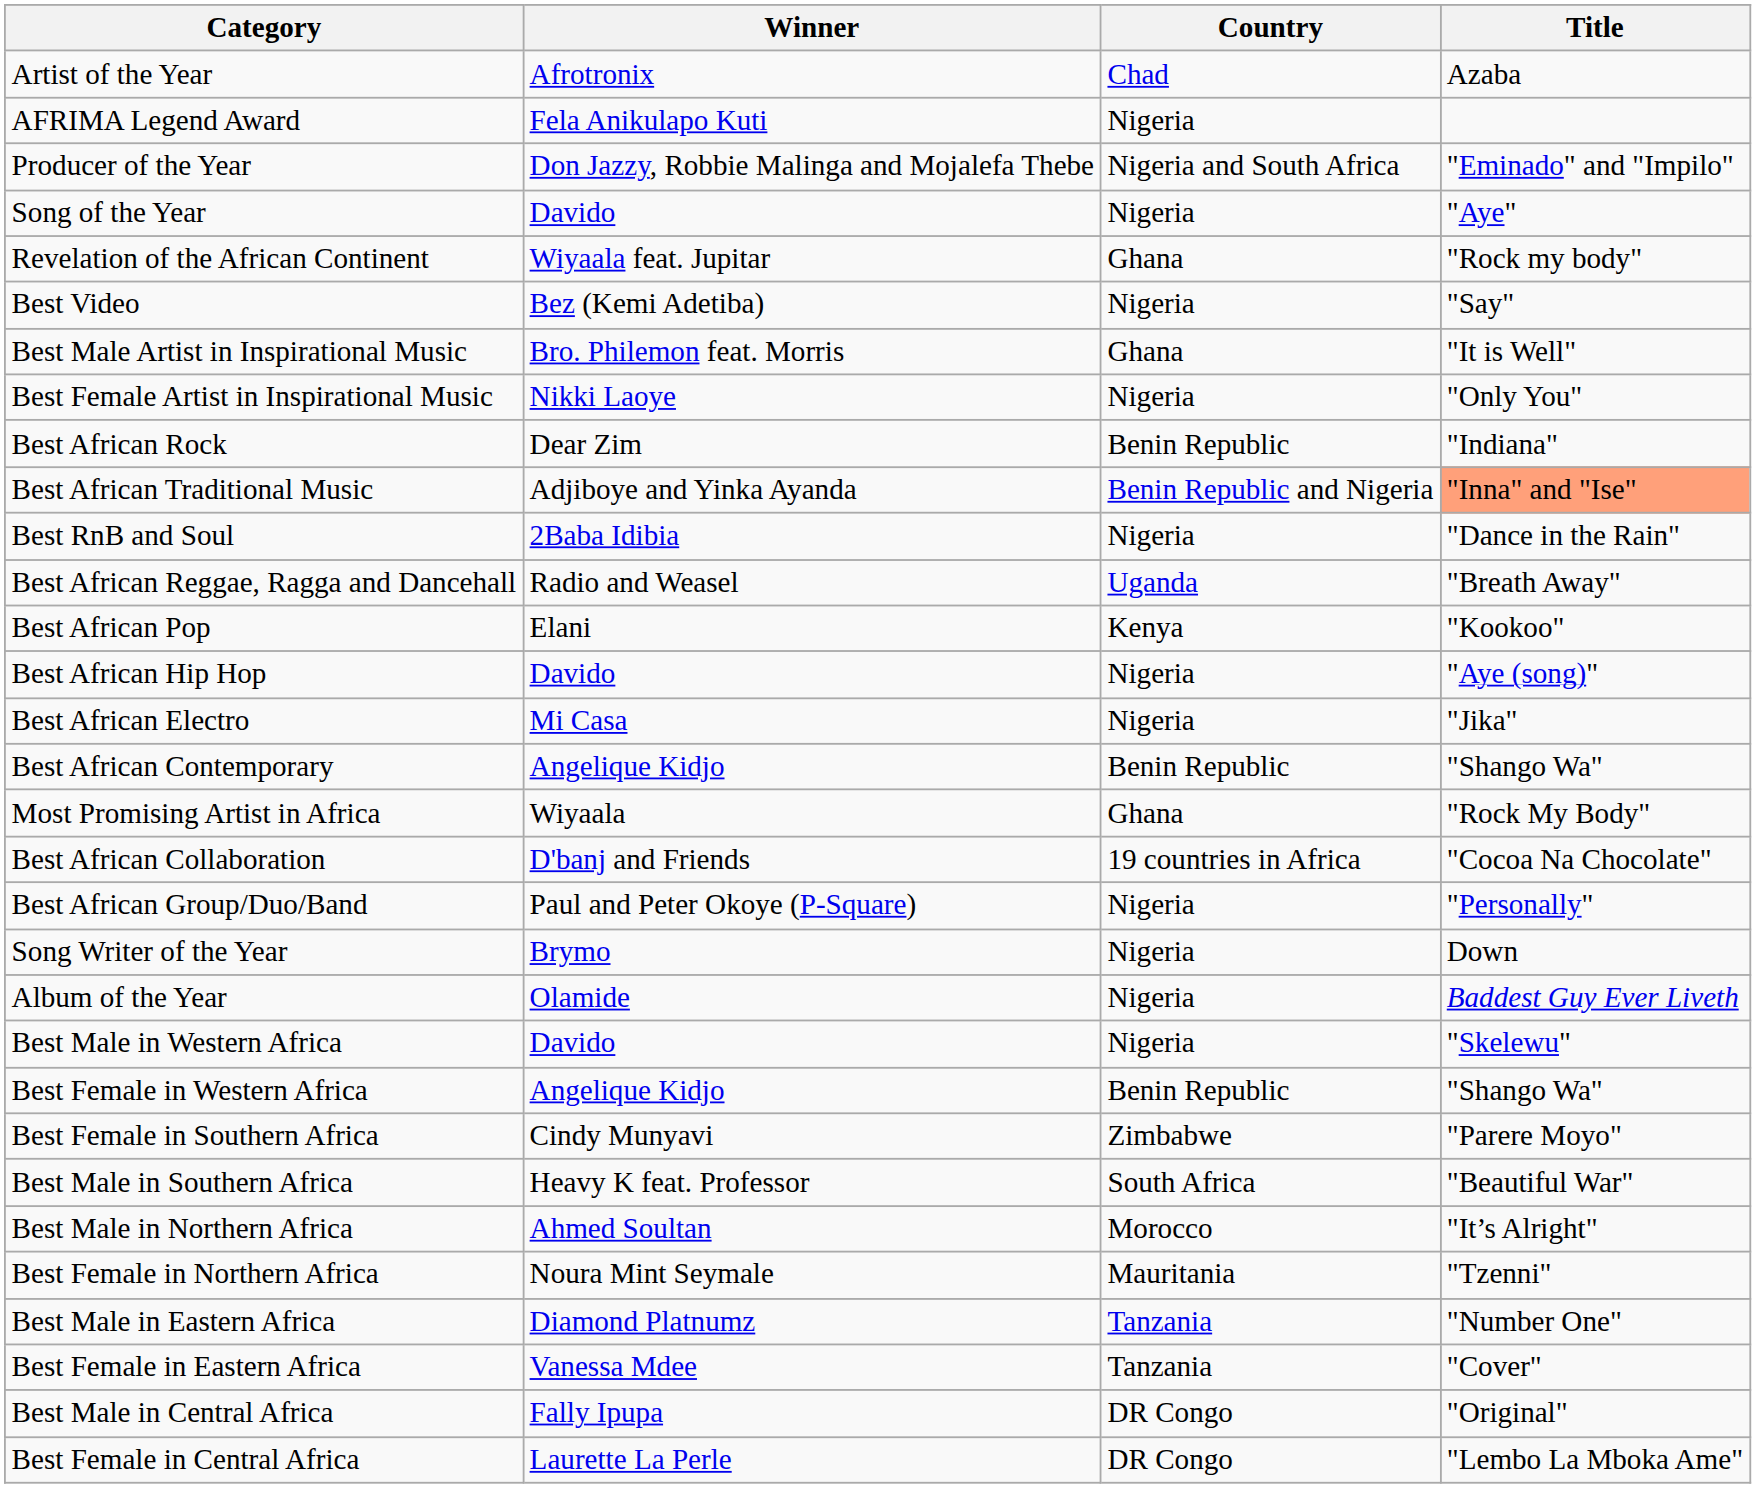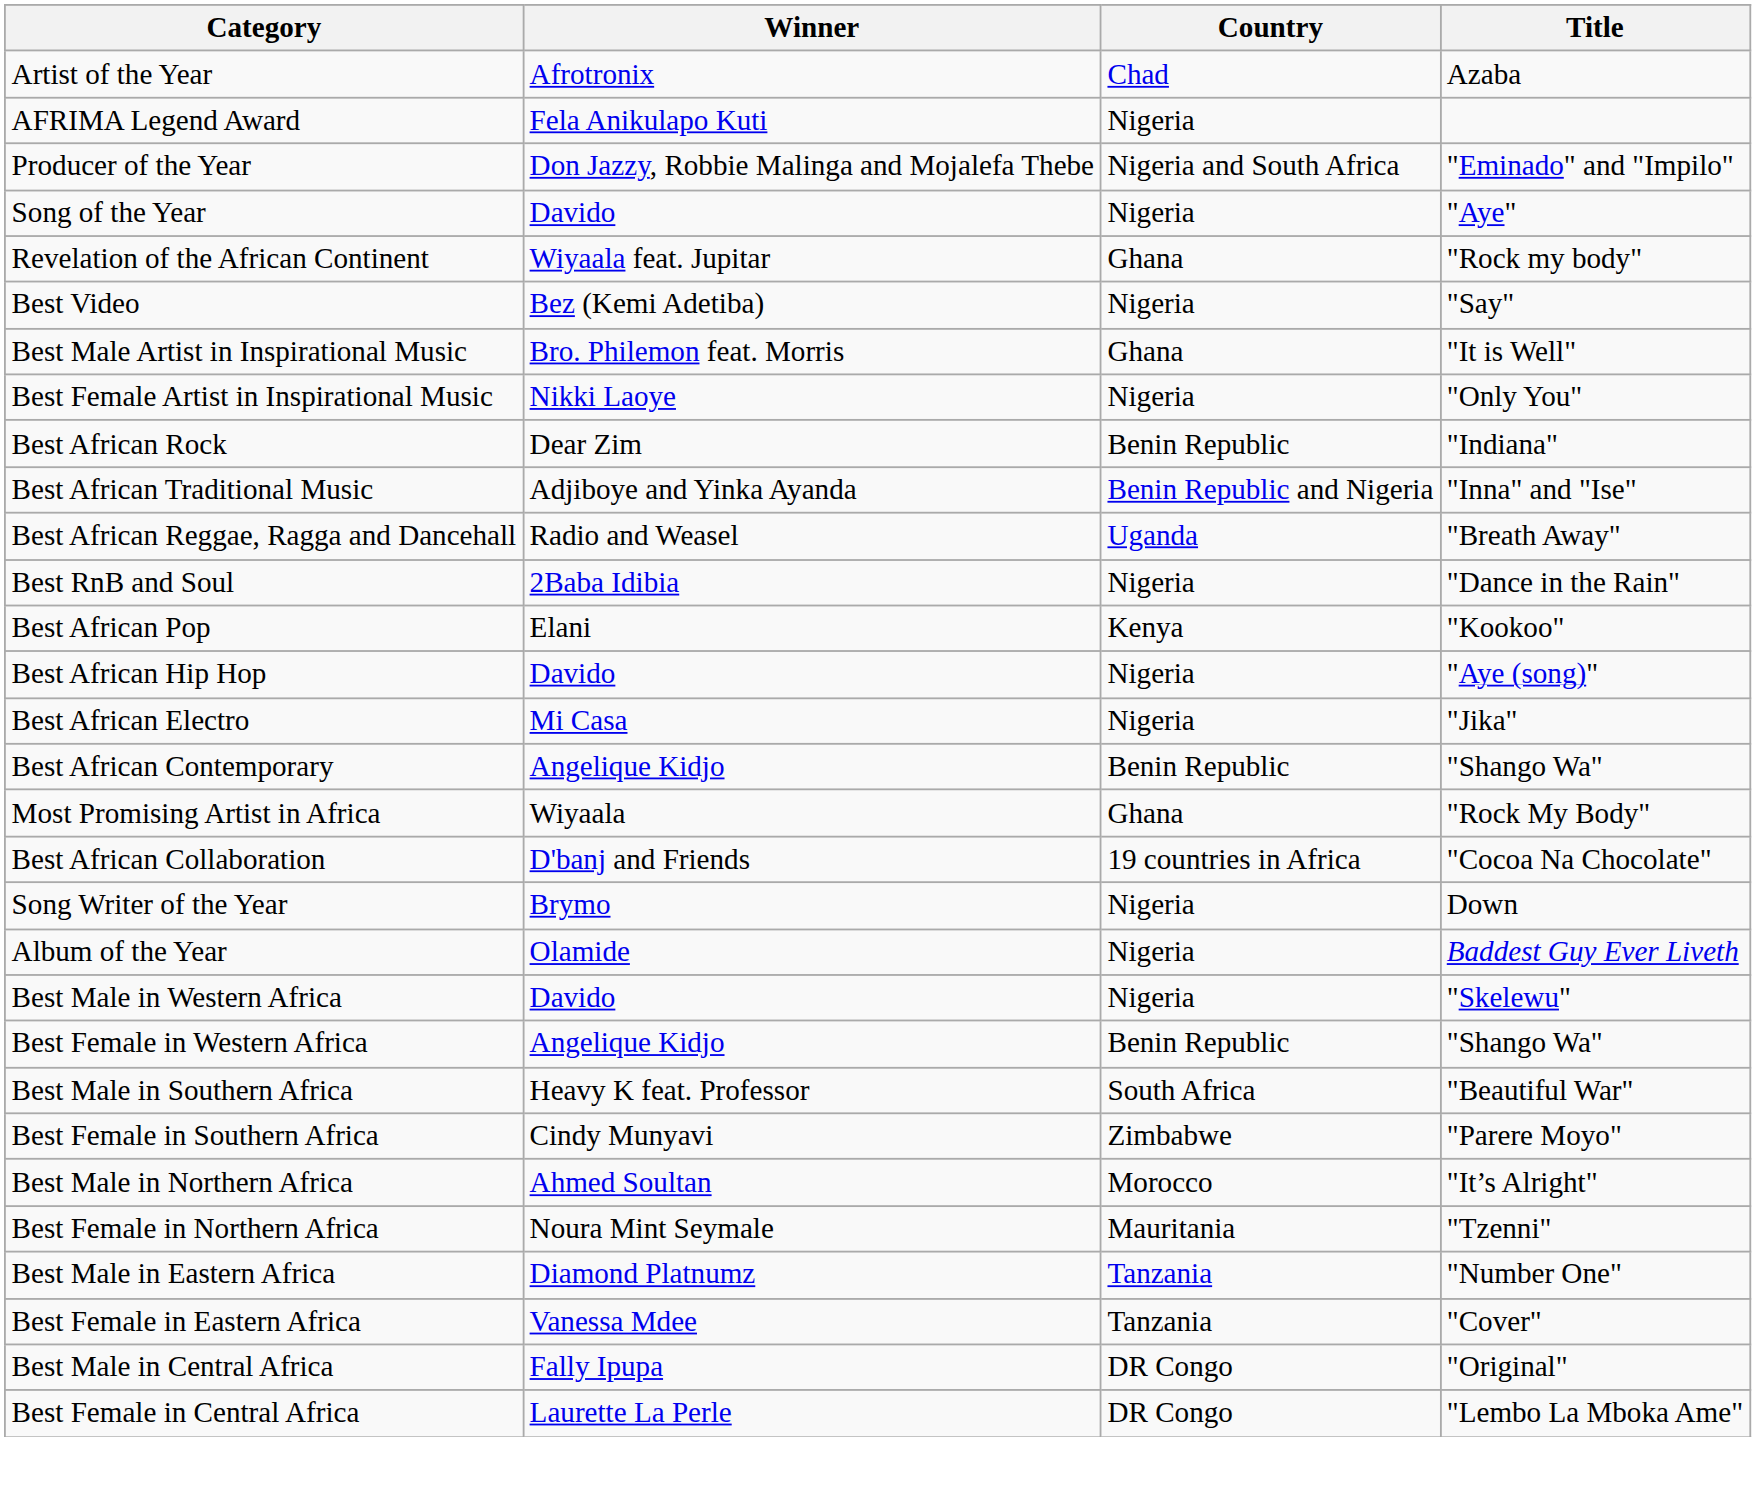Best African Traditional Music | Title: lightsalmon background -> no background
rows swapped: Best RnB and Soul <-> Best African Reggae, Ragga and Dancehall
- row: Best African Group/Duo/Band | Paul and Peter Okoye (P-Square) | Nigeria | "Personally"
rows swapped: Best Male in Southern Africa <-> Best Female in Southern Africa
